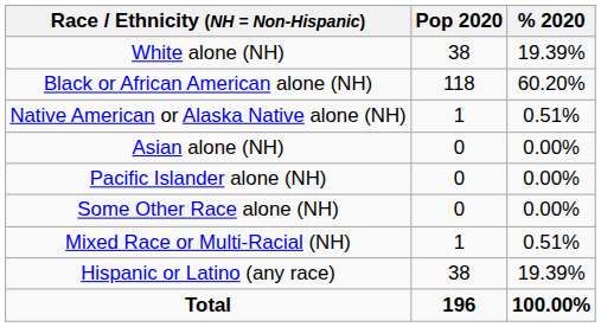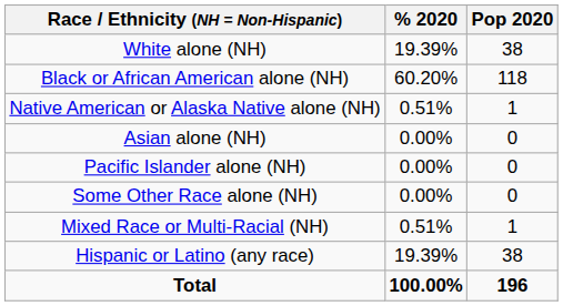columns swapped: Pop 2020 <-> % 2020
